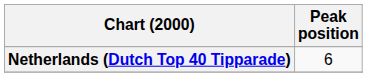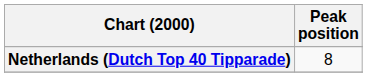Netherlands (Dutch Top 40 Tipparade) | Peak position: 6 -> 8
